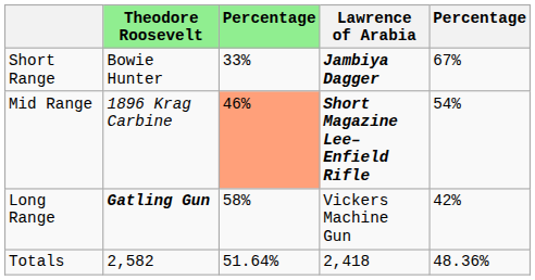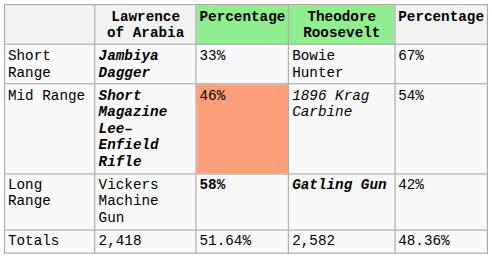columns swapped: Theodore Roosevelt <-> Lawrence of Arabia
Long Range | column 3: normal -> bold
